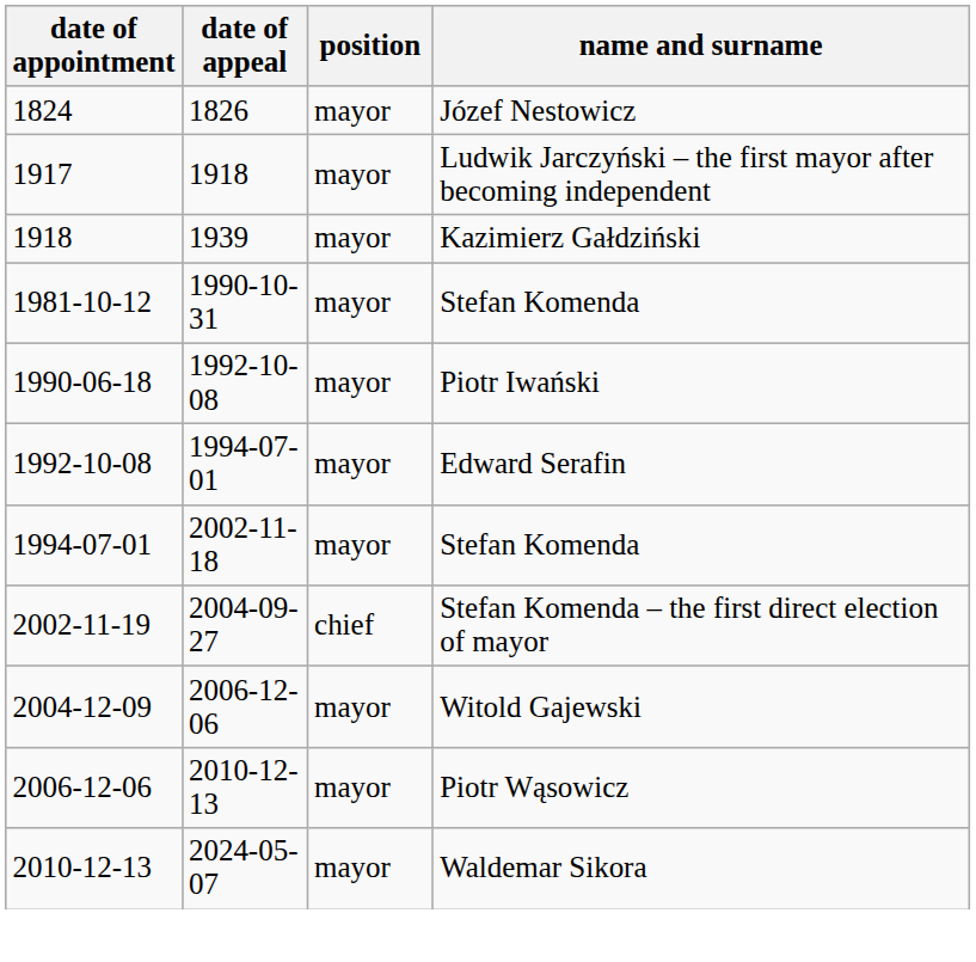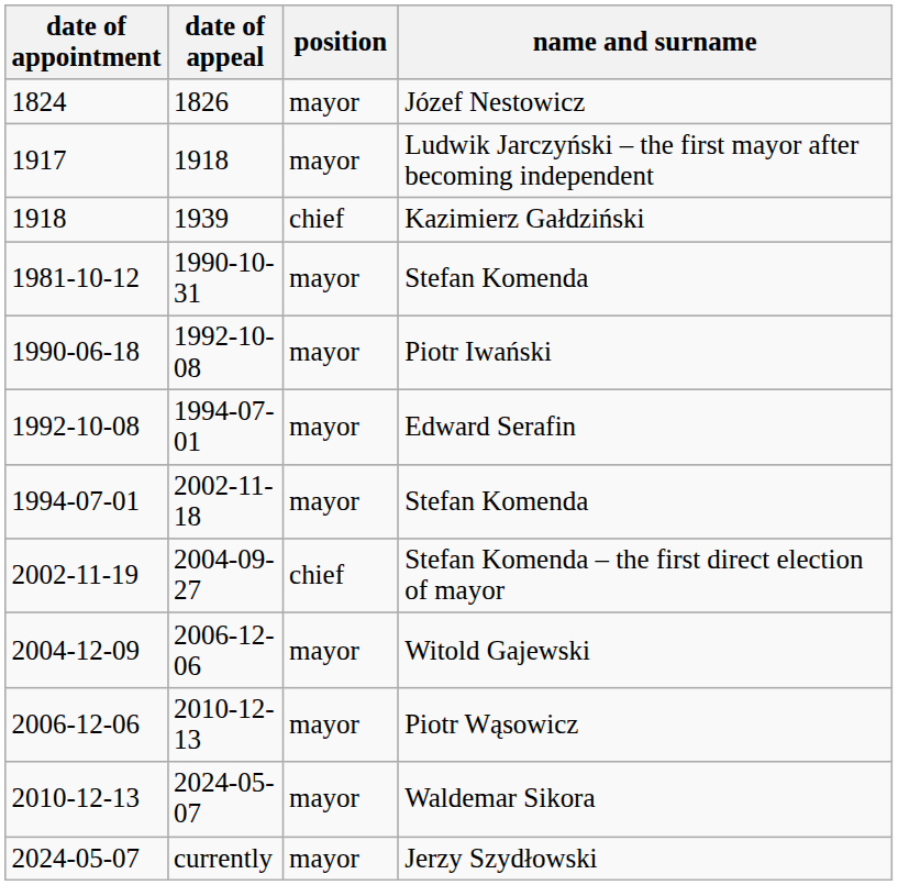Kazimierz Gałdziński | position: mayor -> chief
+ row: 2024-05-07 | currently | mayor | Jerzy Szydłowski
